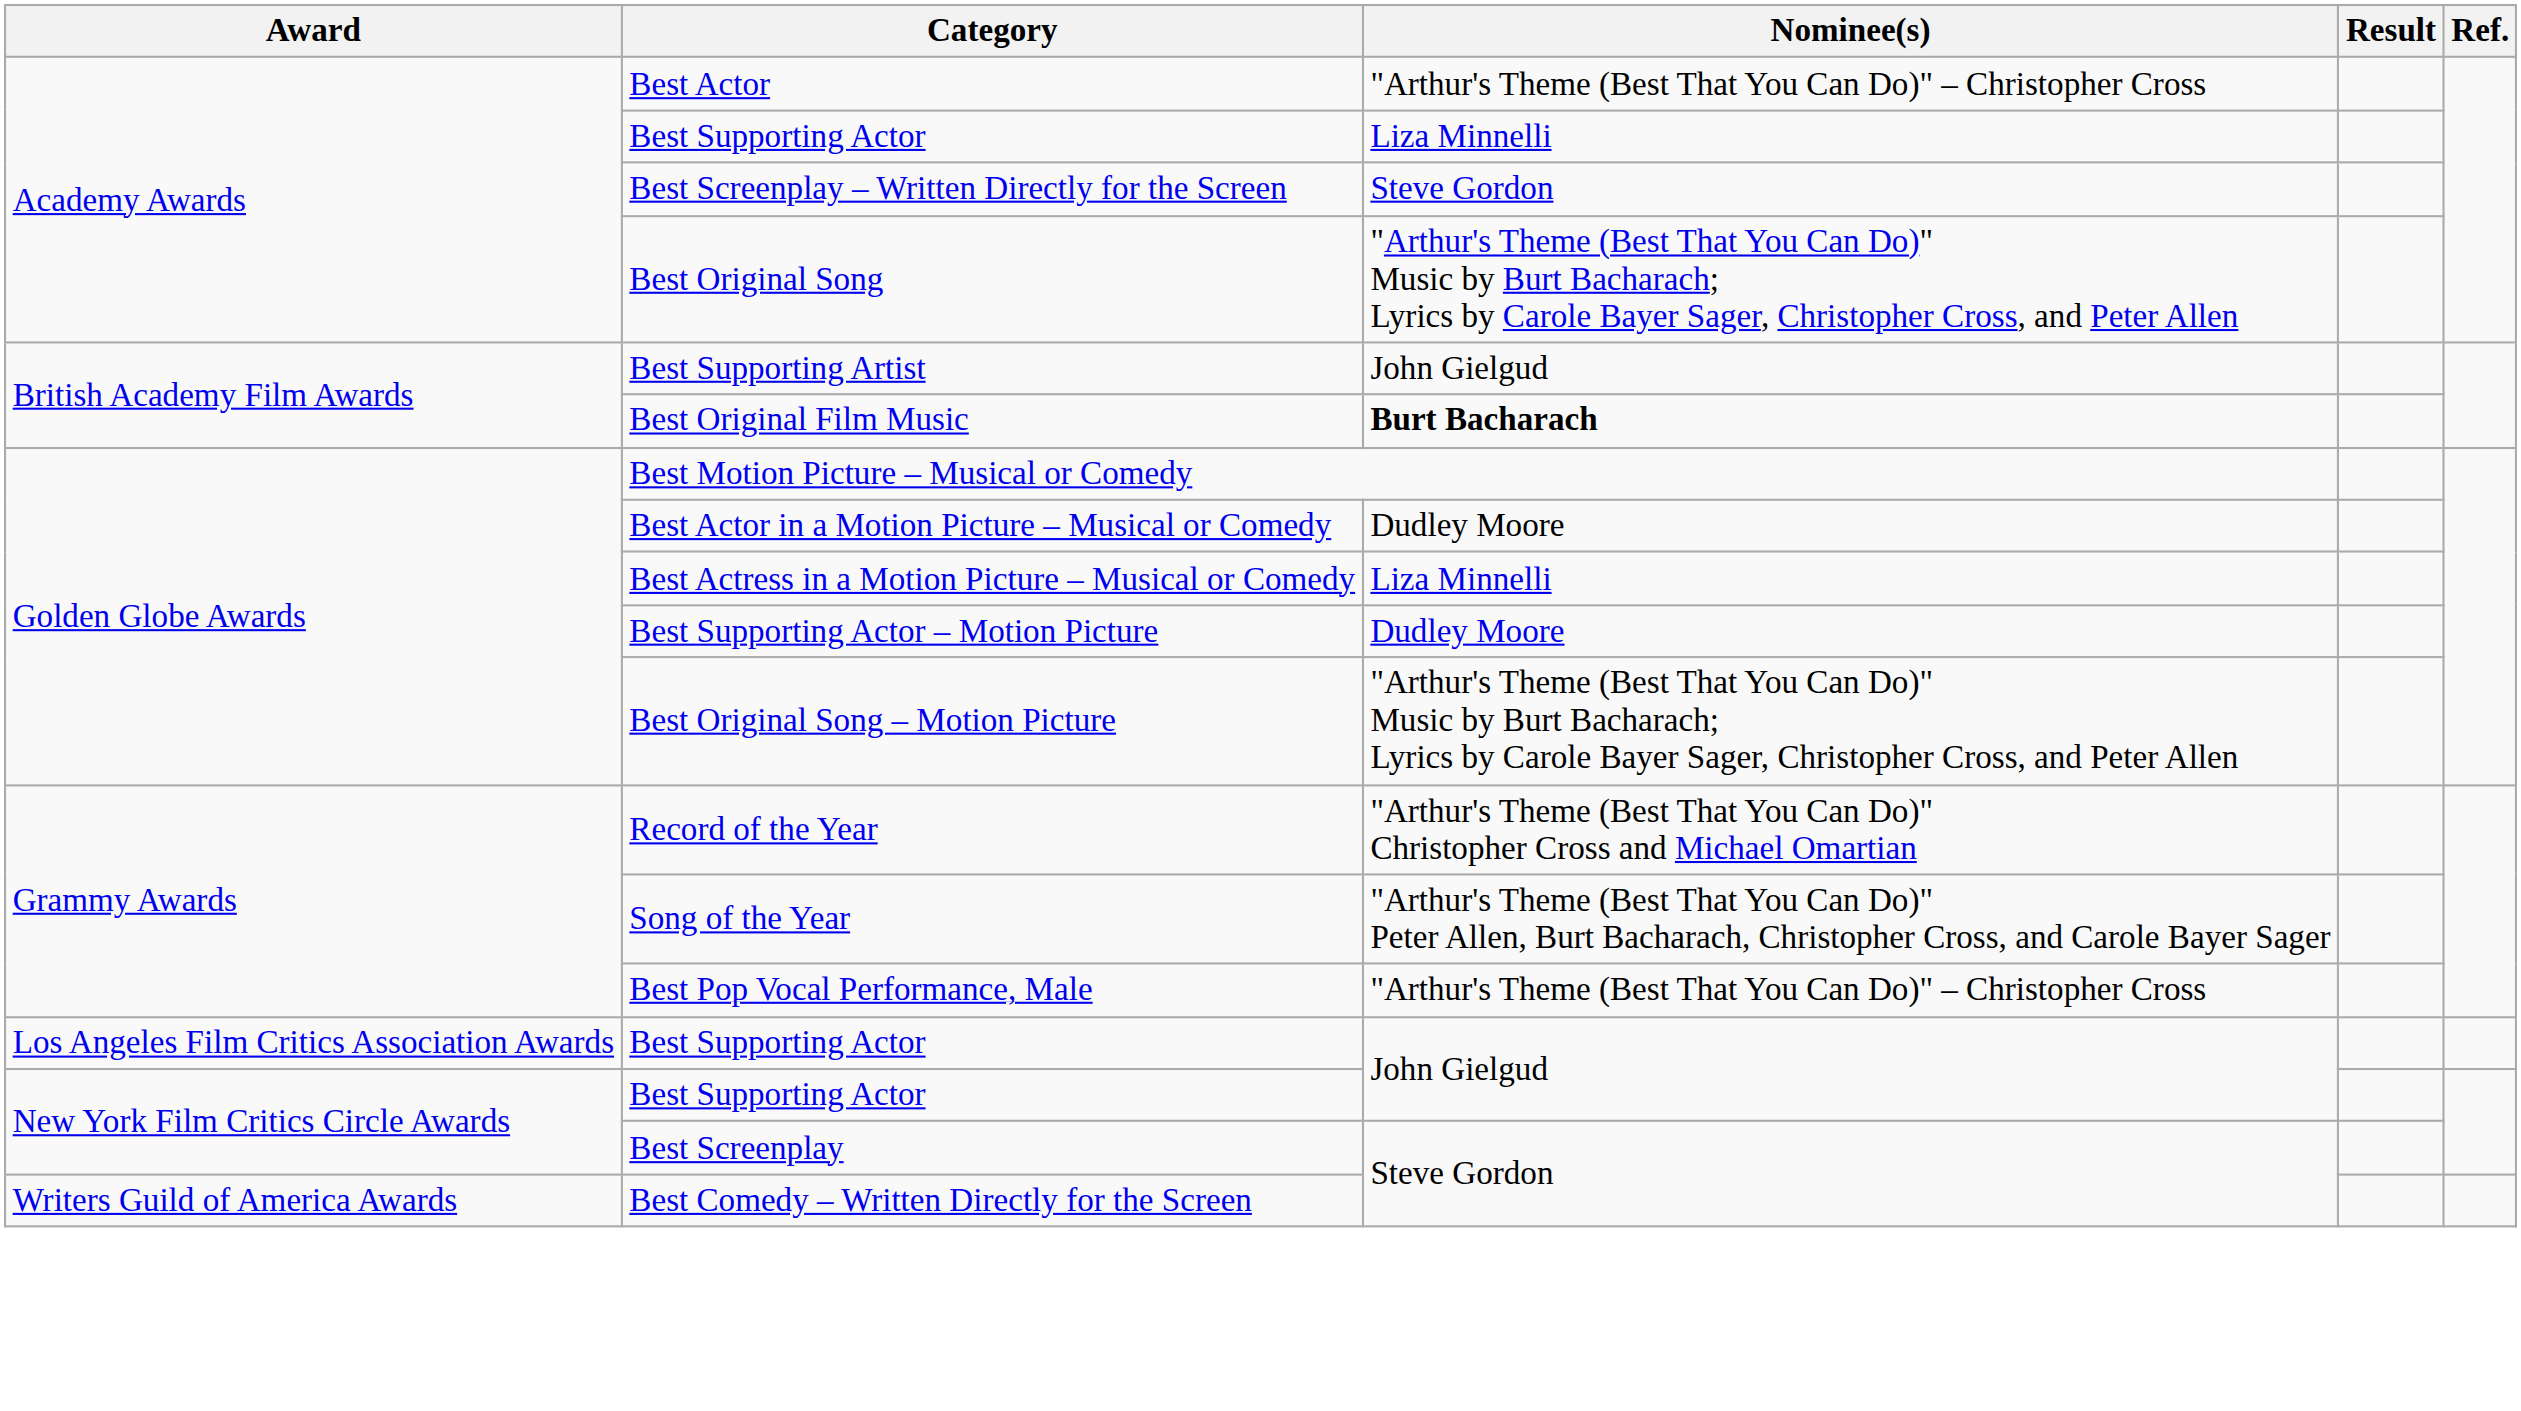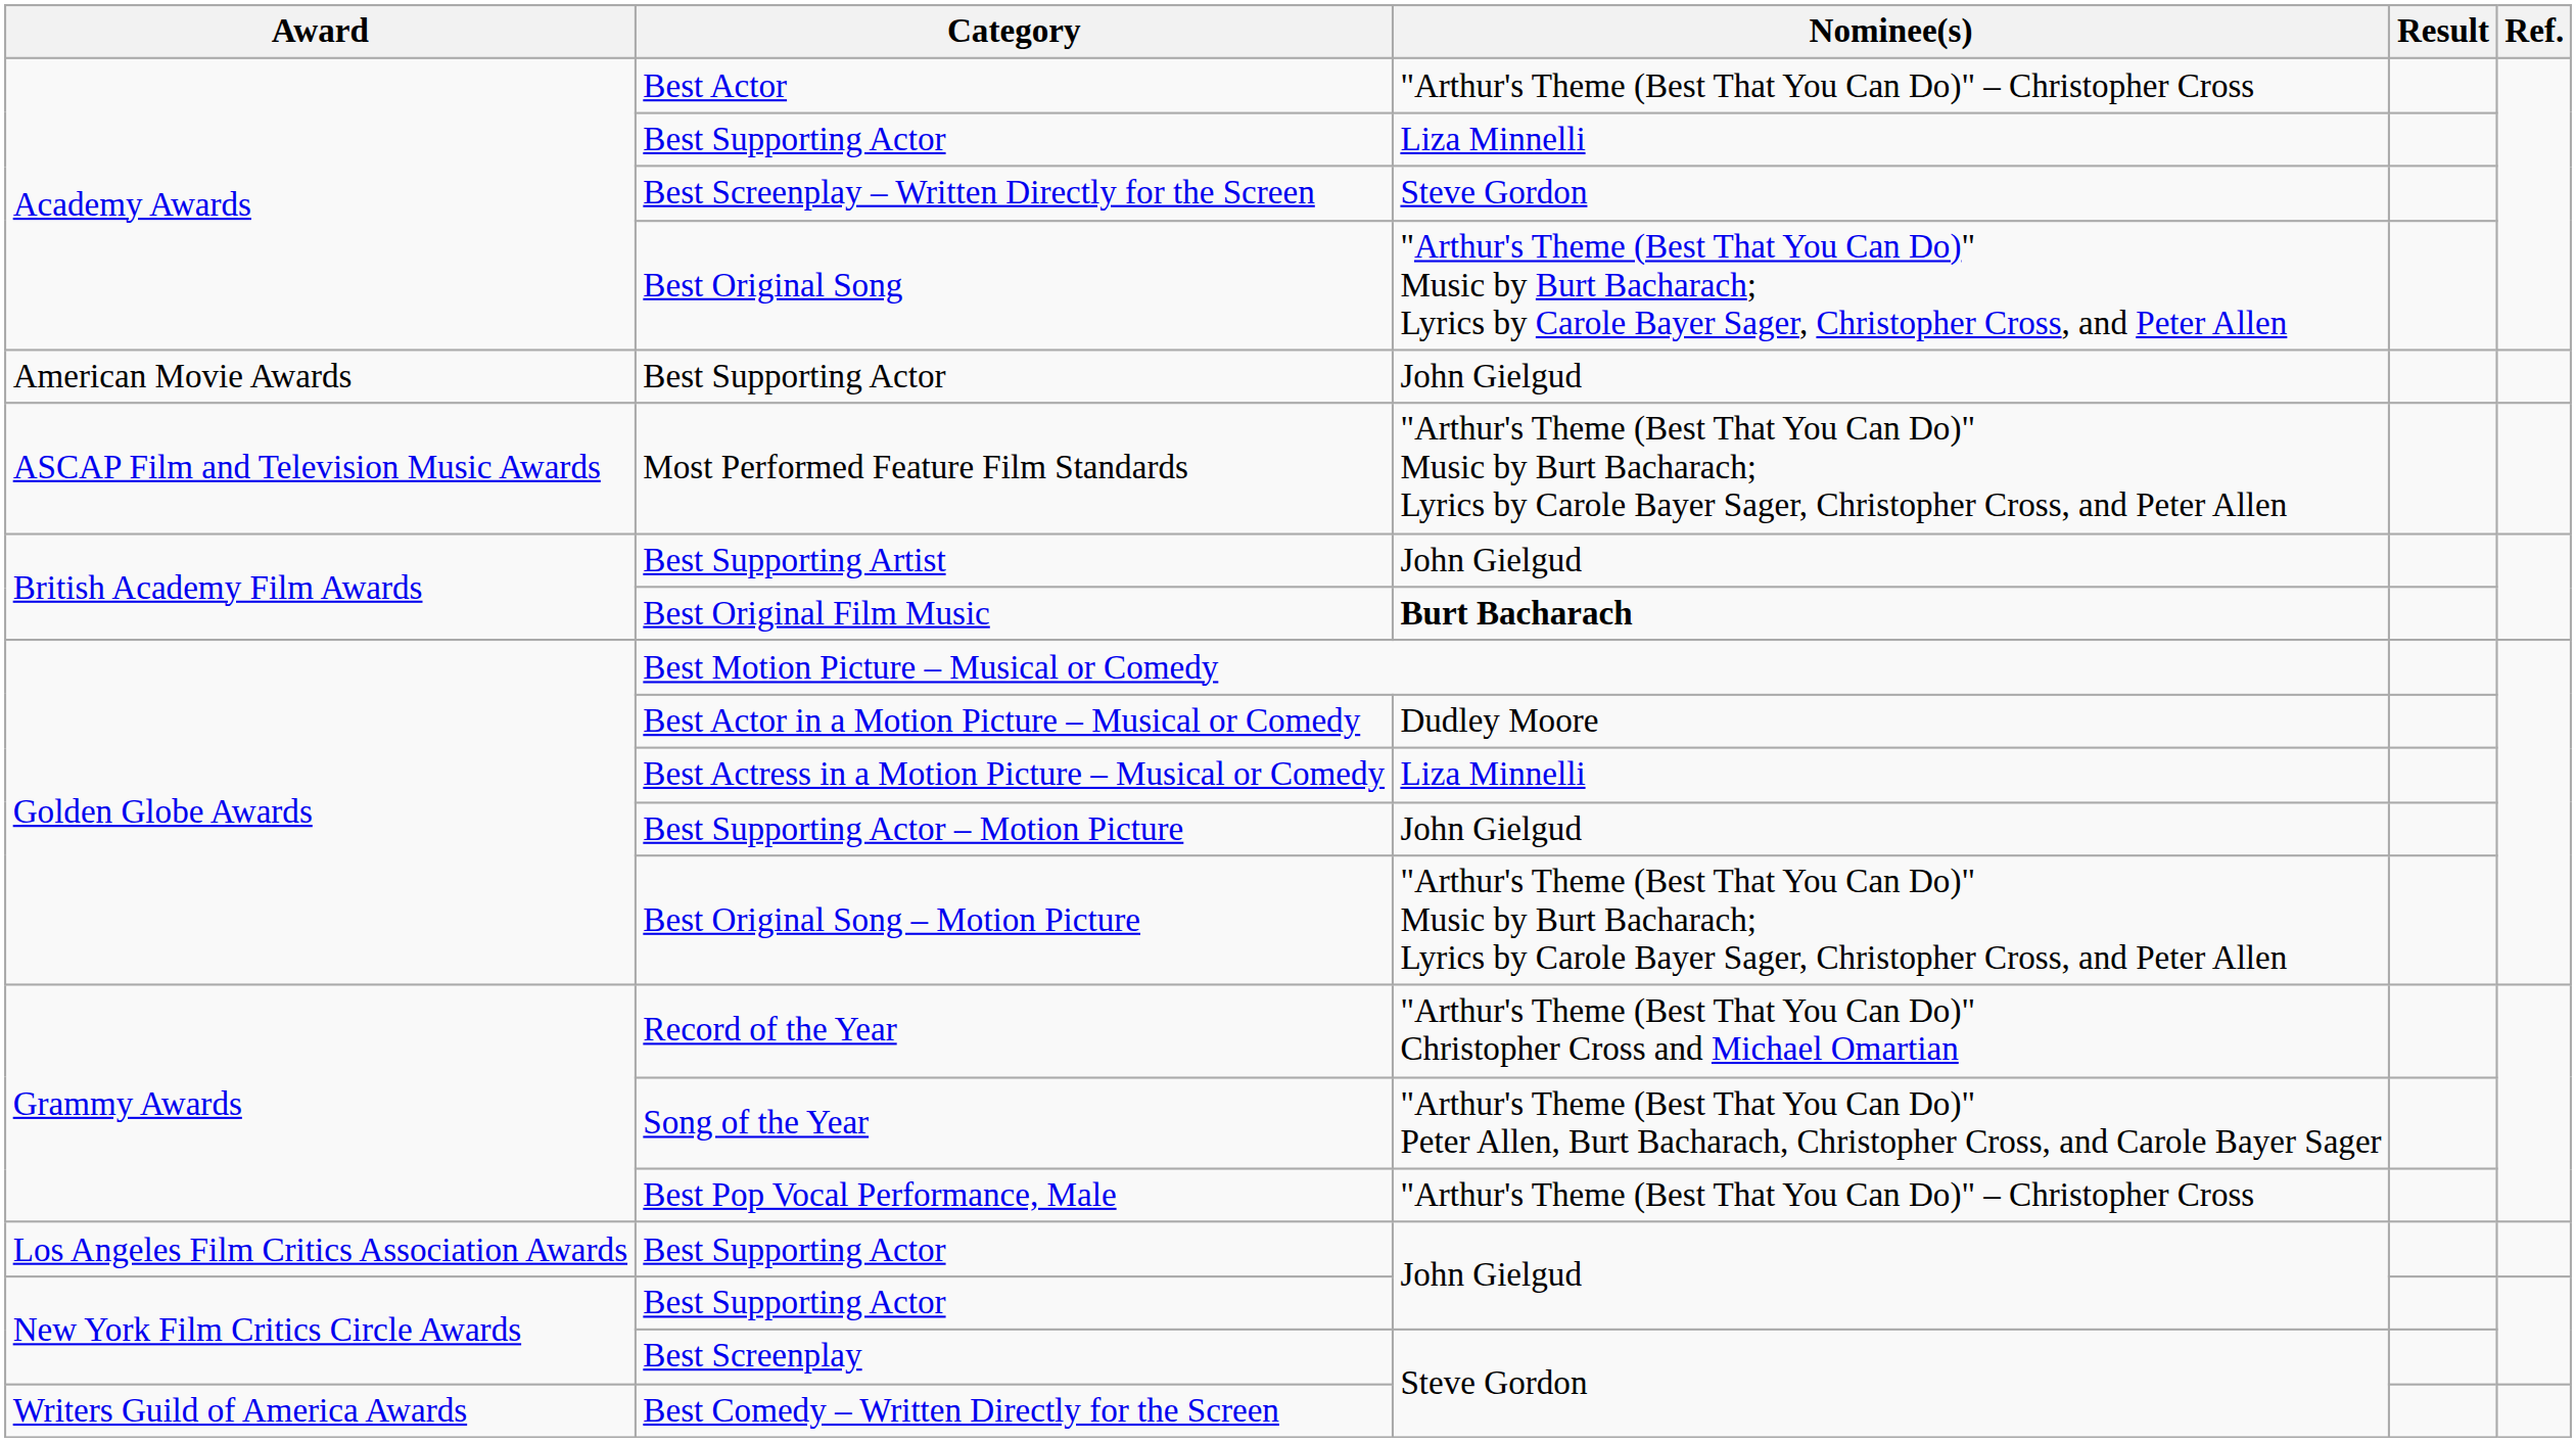+ row: American Movie Awards | Best Supporting Actor | John Gielgud
+ row: ASCAP Film and Television Music Awards | Most Performed Feature Film Standards | "Arthur's Theme (Best That You Can Do)" Music by Burt Bacharach; Lyrics by Carole Bayer Sager, Christopher Cross, and Peter Allen
Best Supporting Actor – Motion Picture | Nominee(s): Dudley Moore -> John Gielgud
